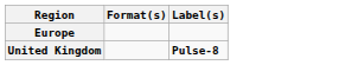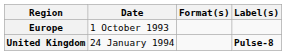+ column: Date | 1 October 1993 | 24 January 1994
